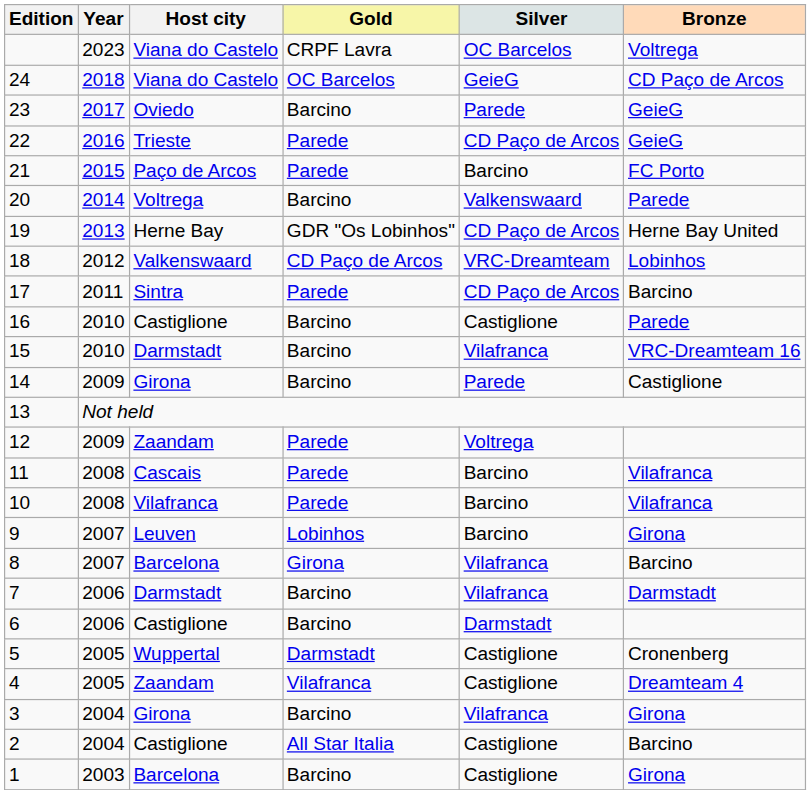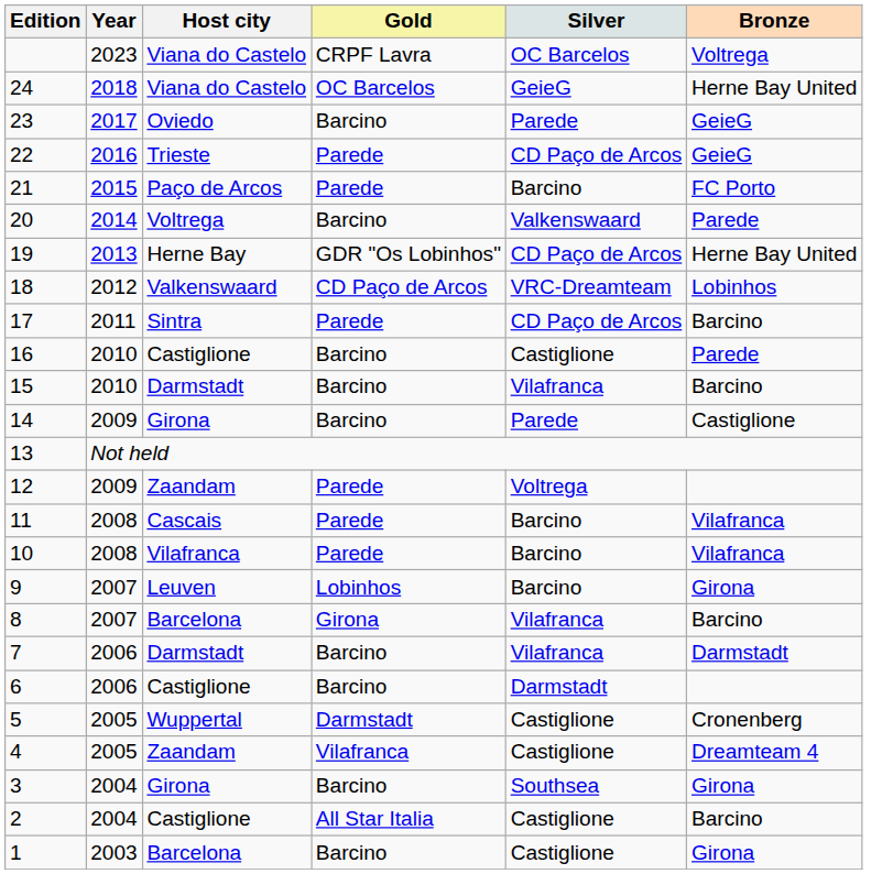24 | Bronze: CD Paço de Arcos -> Herne Bay United
15 | Bronze: VRC-Dreamteam 16 -> Barcino
3 | Silver: Vilafranca -> Southsea
